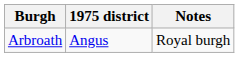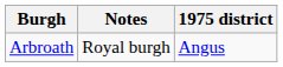columns swapped: Notes <-> 1975 district
